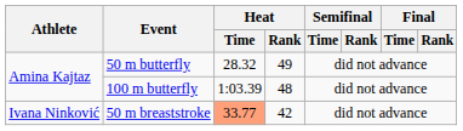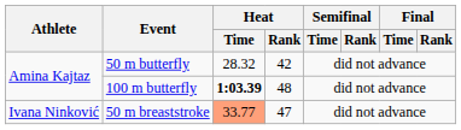50 m butterfly | Heat / Rank: 49 -> 42
100 m butterfly | Heat / Time: normal -> bold
50 m breaststroke | Heat / Rank: 42 -> 47
